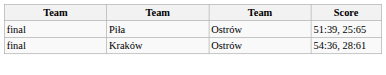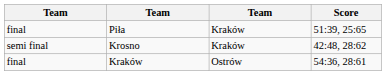Piła | column 3: Ostrów -> Kraków
+ row: semi final | Krosno | Kraków | 42:48, 28:62
